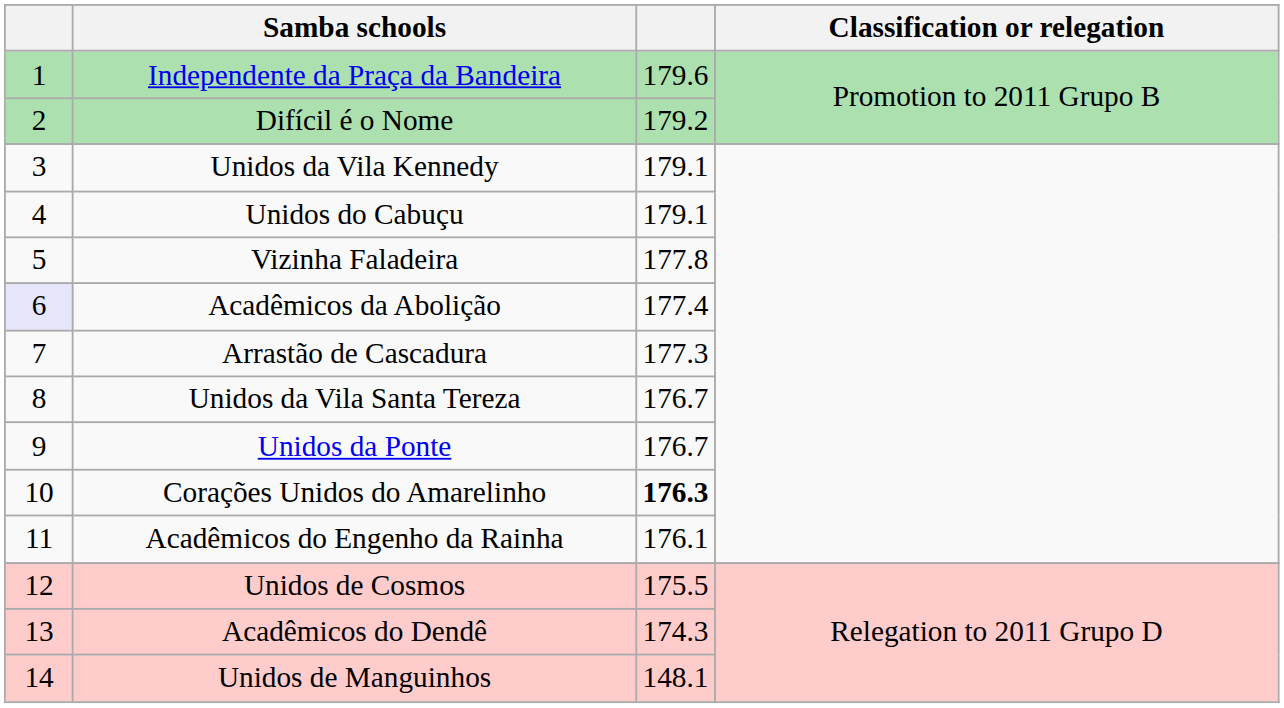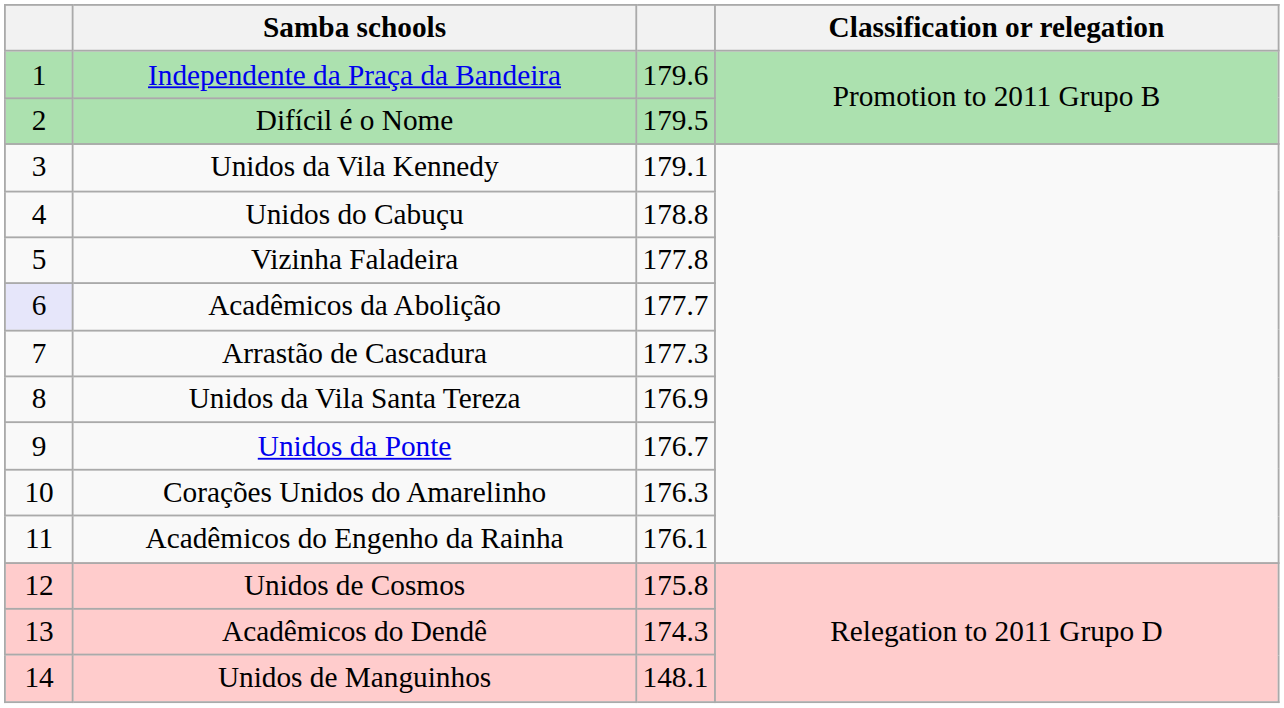Difícil é o Nome | column 3: 179.2 -> 179.5
Unidos do Cabuçu | column 3: 179.1 -> 178.8
Acadêmicos da Abolição | column 3: 177.4 -> 177.7
Unidos da Vila Santa Tereza | column 3: 176.7 -> 176.9
Corações Unidos do Amarelinho | column 3: bold -> normal
Unidos de Cosmos | column 3: 175.5 -> 175.8
